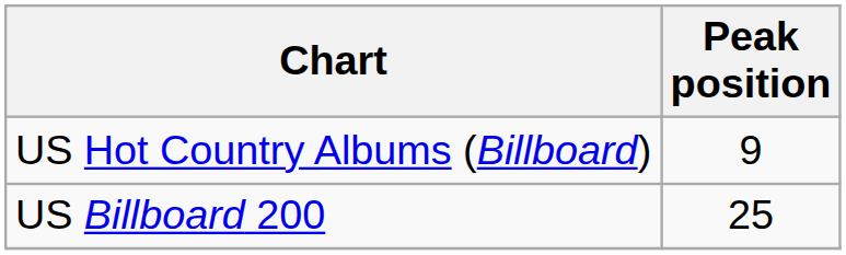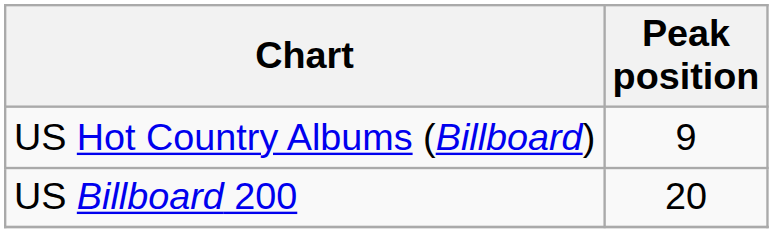US Billboard 200 | Peak position: 25 -> 20
